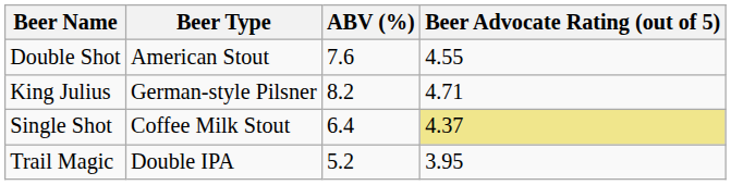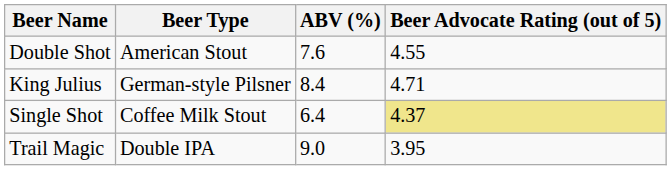King Julius | ABV (%): 8.2 -> 8.4
Trail Magic | ABV (%): 5.2 -> 9.0
